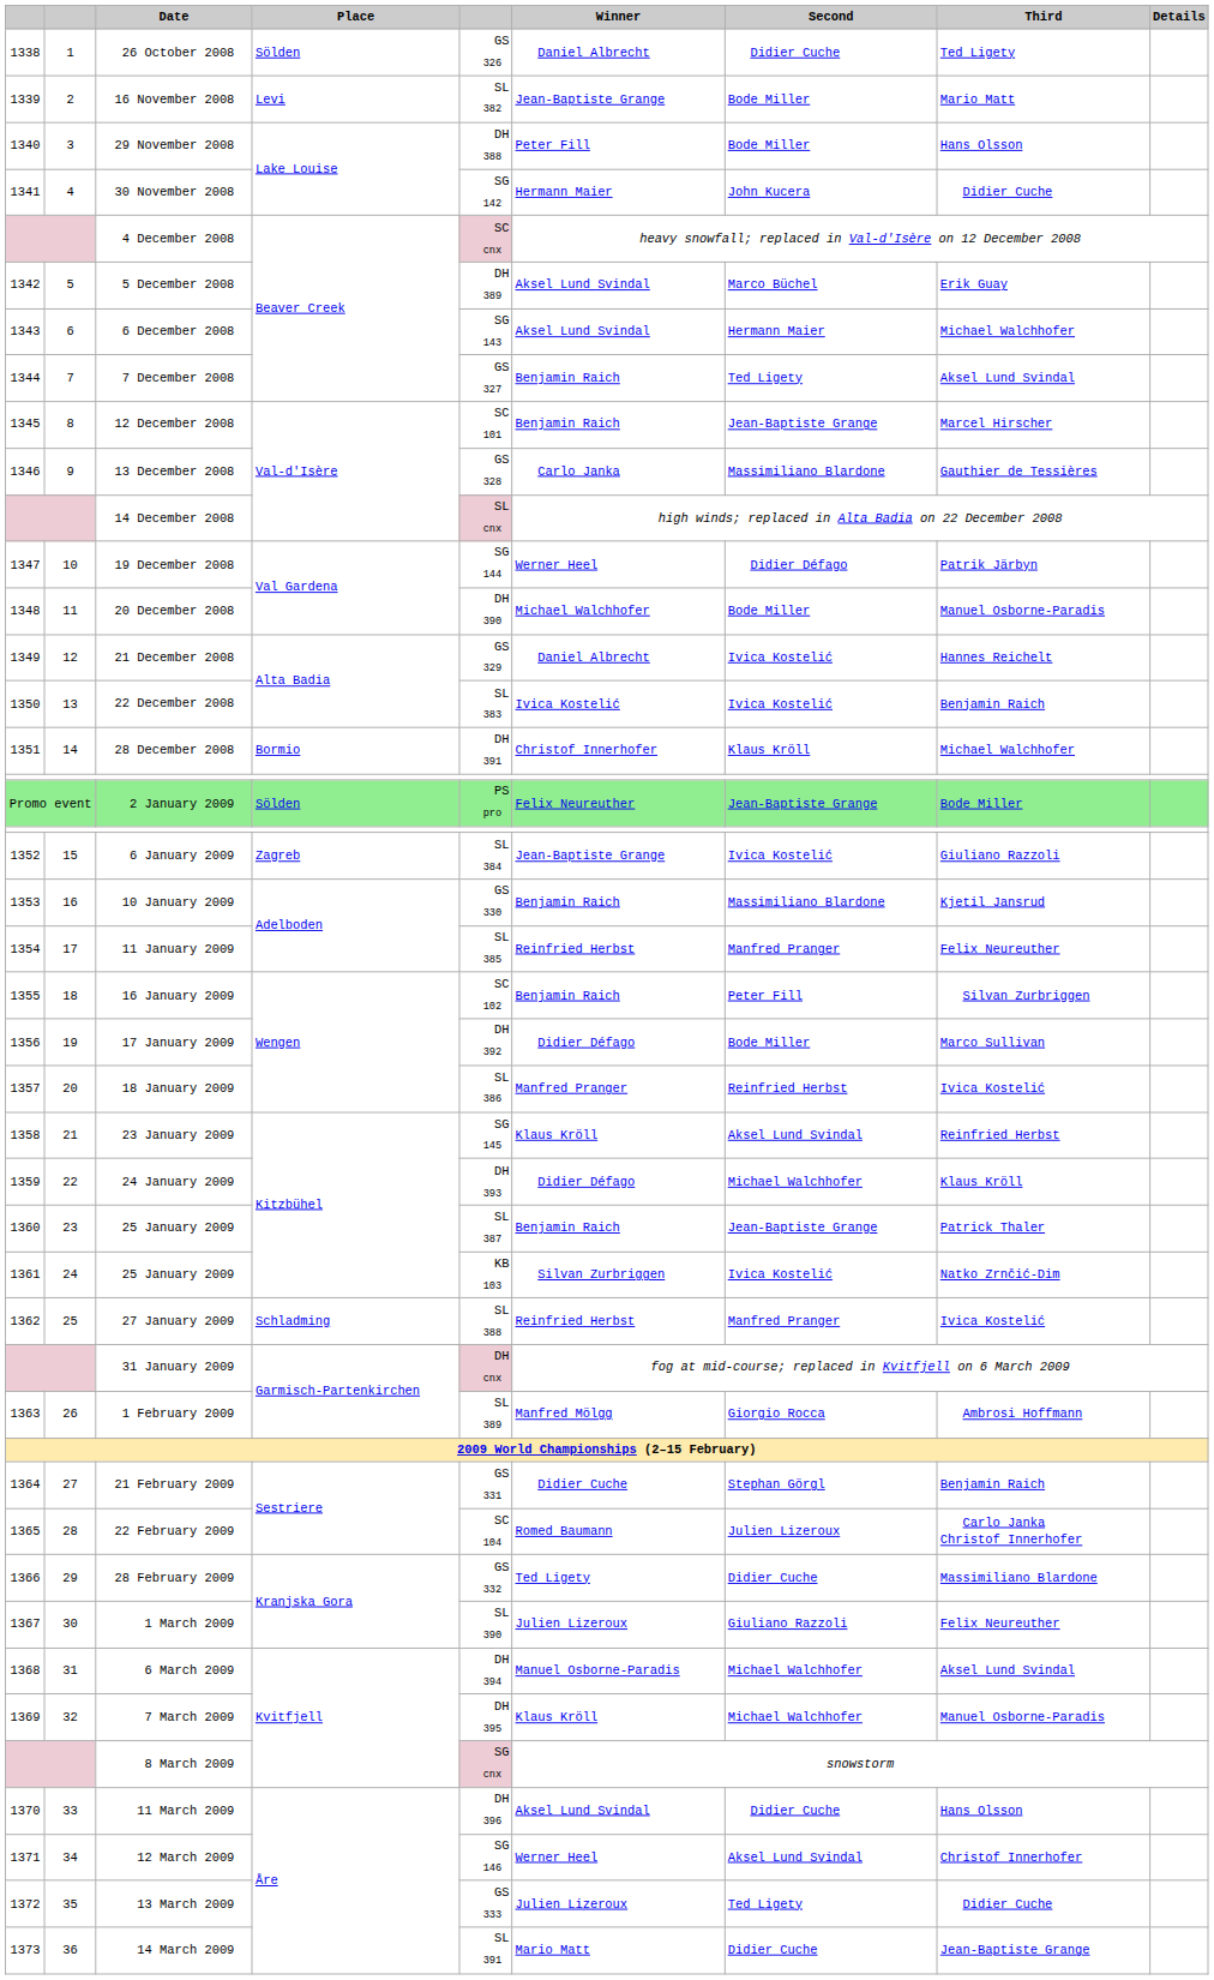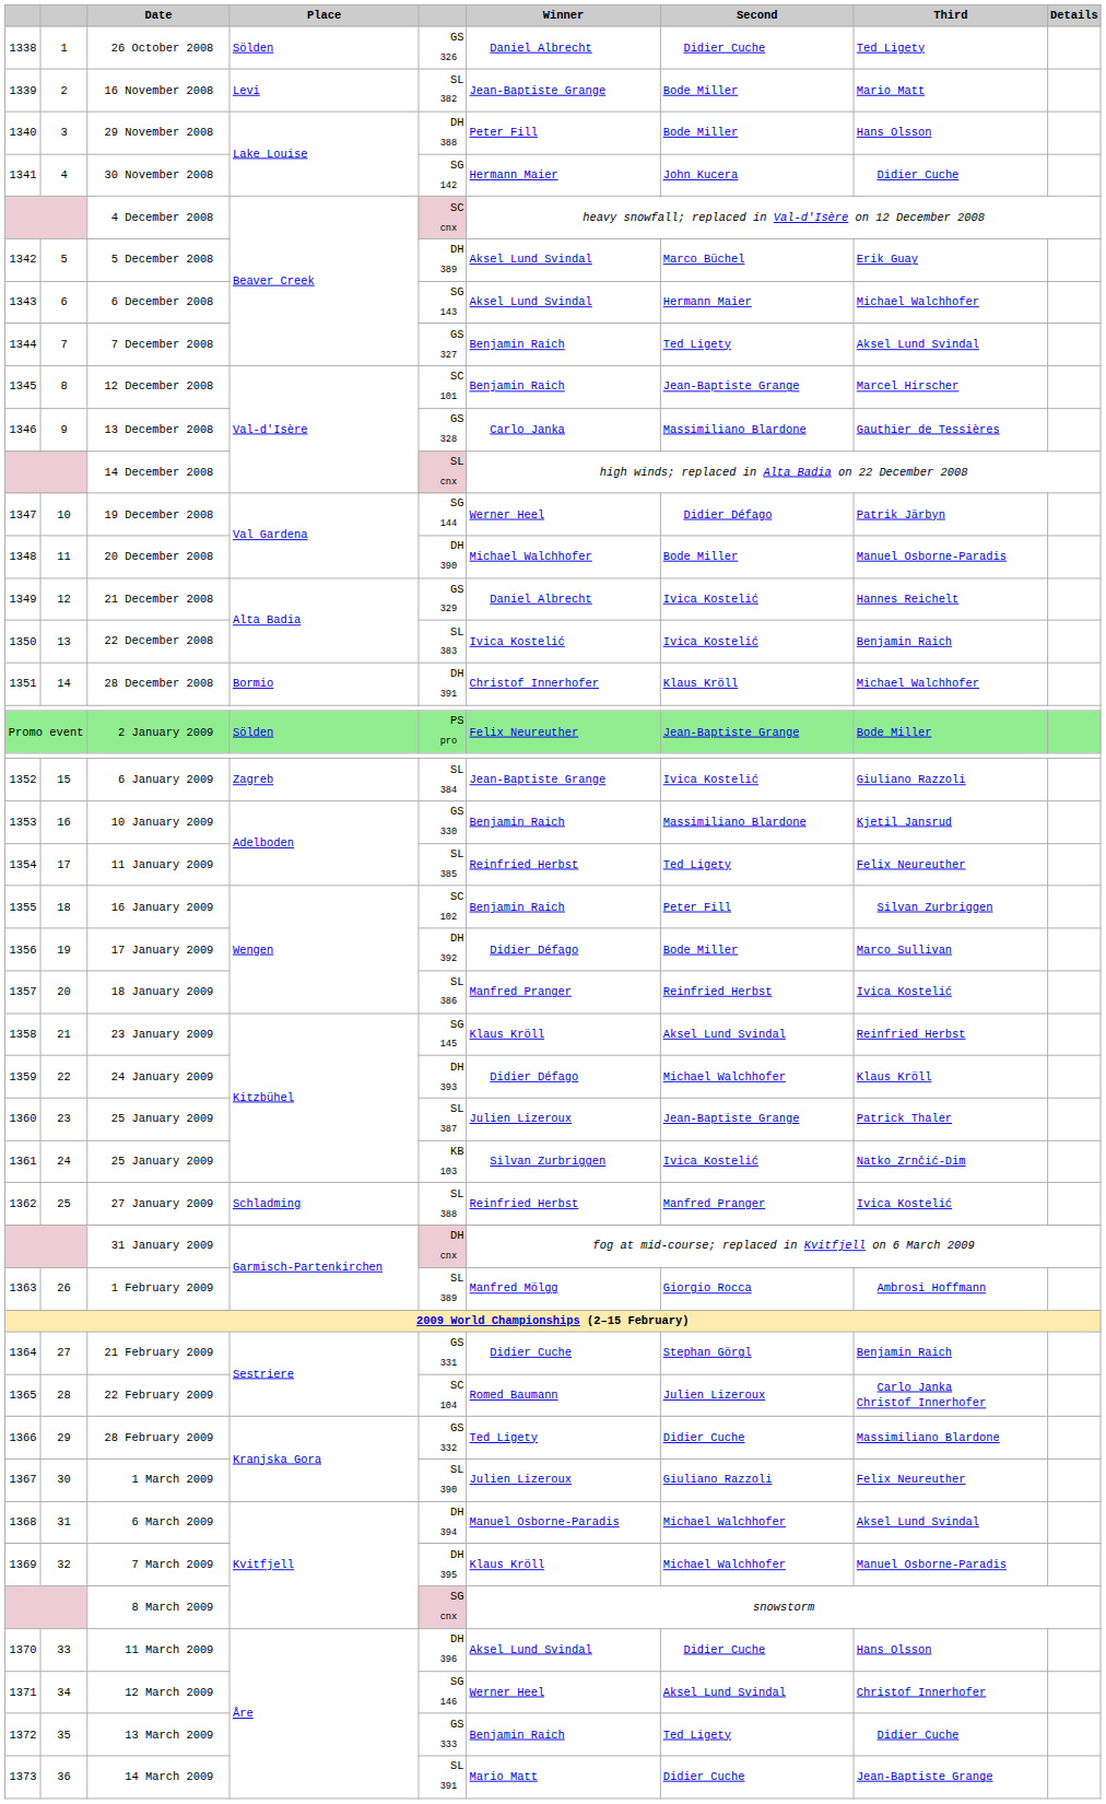11 January 2009 | Second: Manfred Pranger -> Ted Ligety
1360 / 25 January 2009 | Winner: Benjamin Raich -> Julien Lizeroux
13 March 2009 | Winner: Julien Lizeroux -> Benjamin Raich
